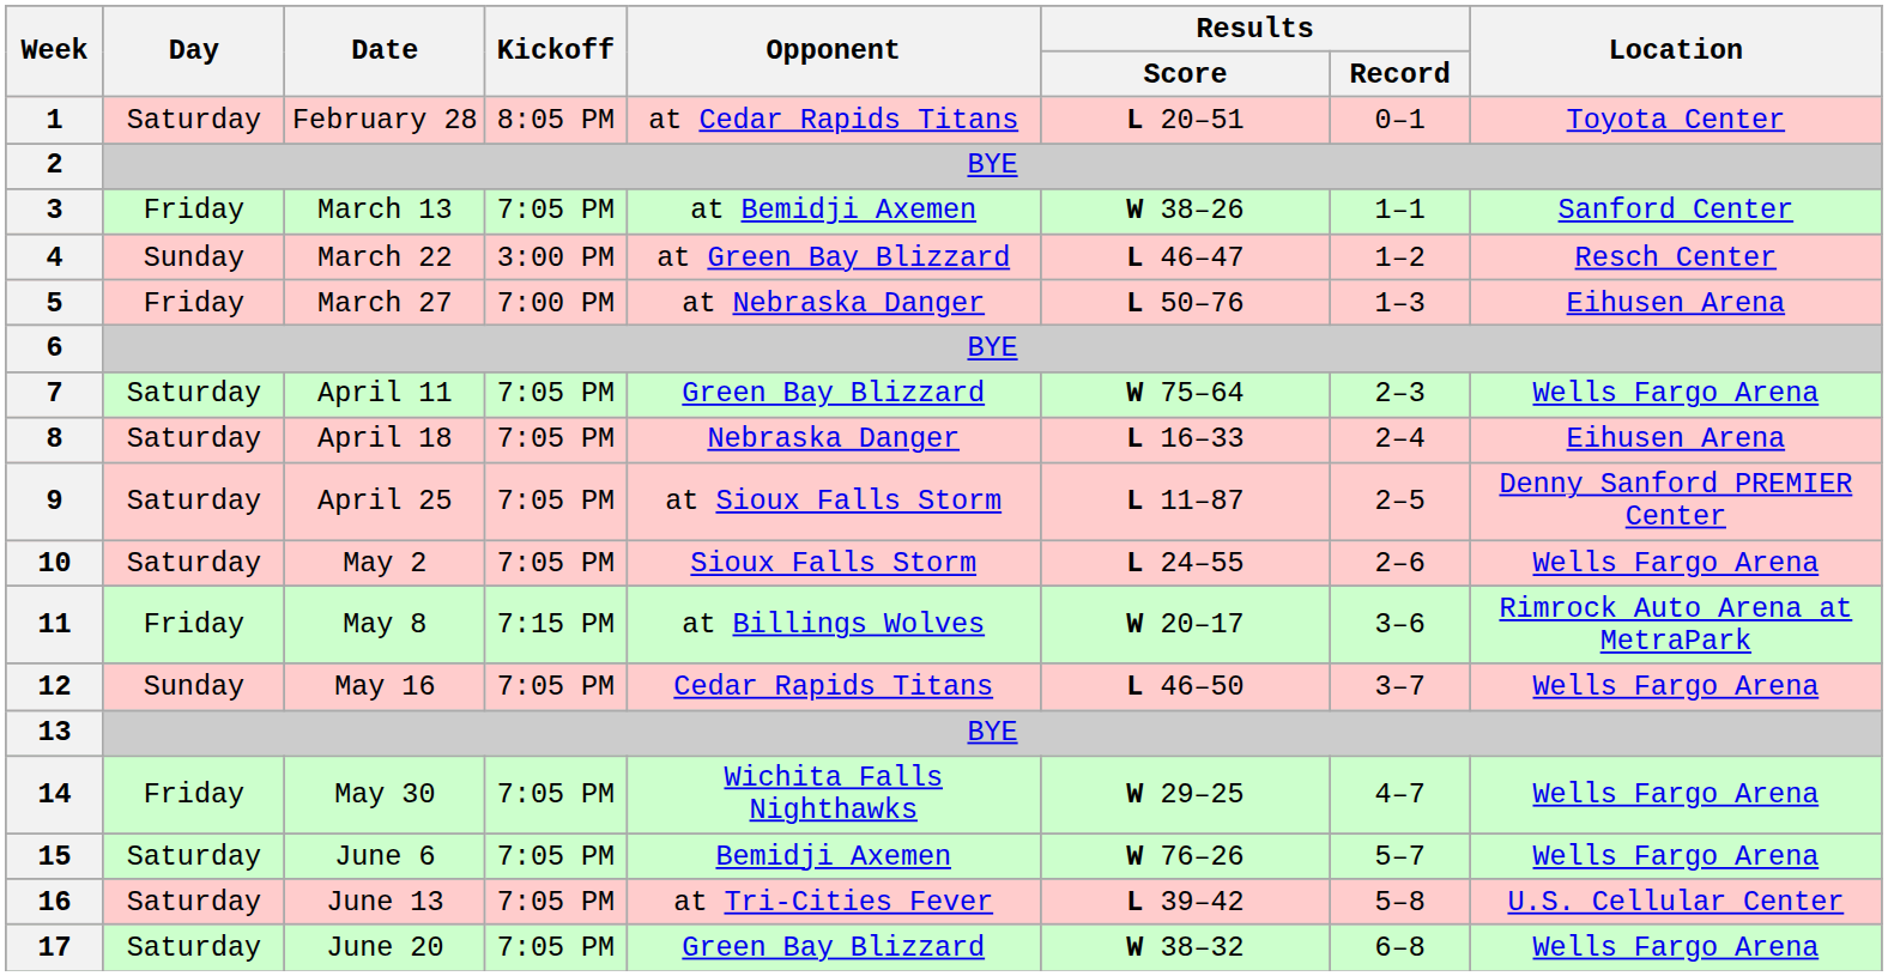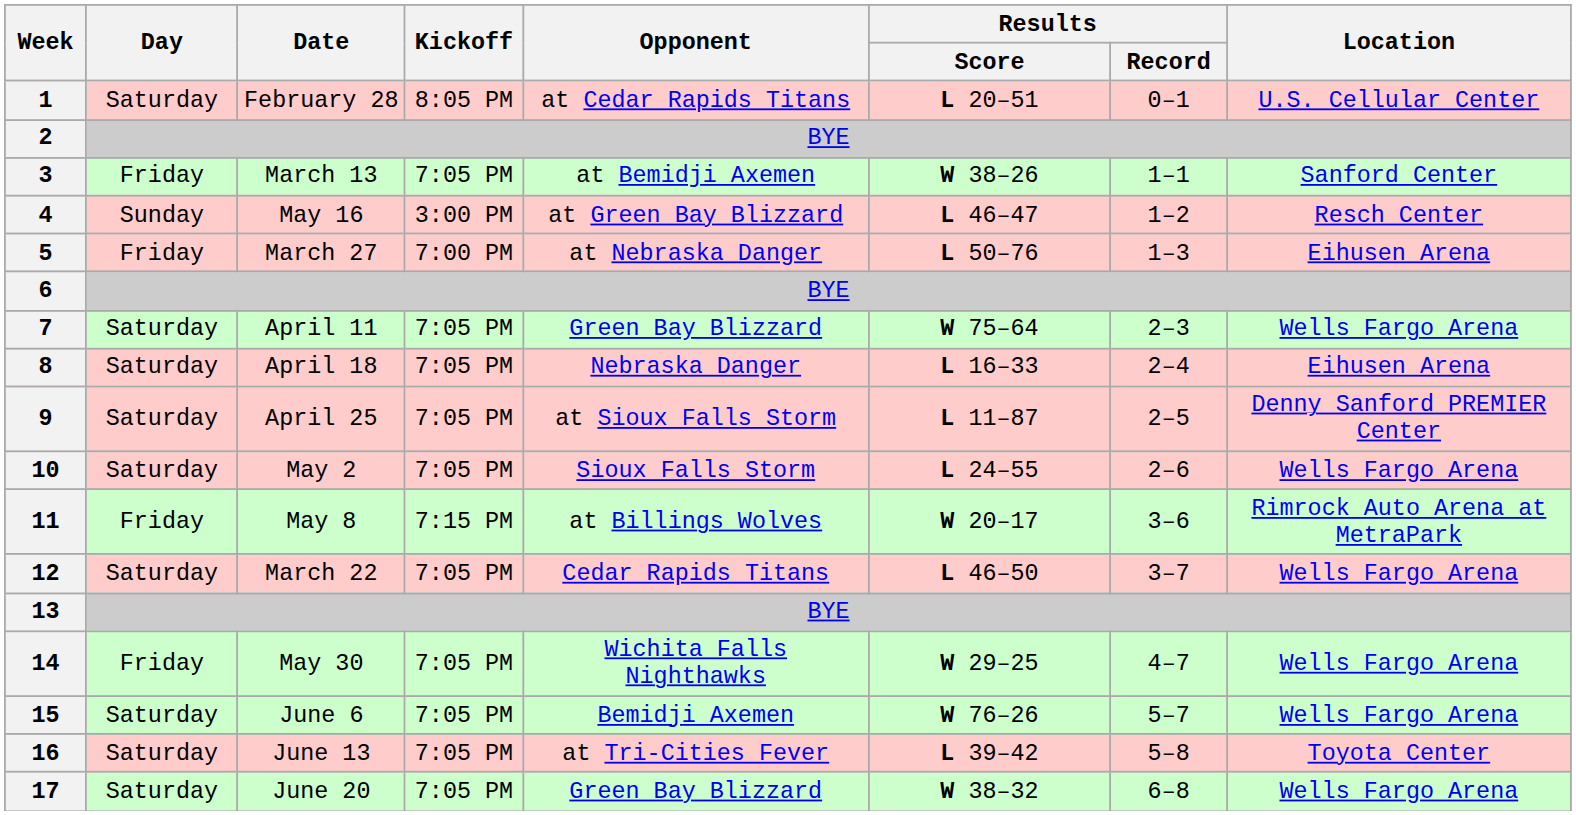1 | Location: Toyota Center -> U.S. Cellular Center
4 | Date: March 22 -> May 16
12 | Day: Sunday -> Saturday
12 | Date: May 16 -> March 22
16 | Location: U.S. Cellular Center -> Toyota Center
